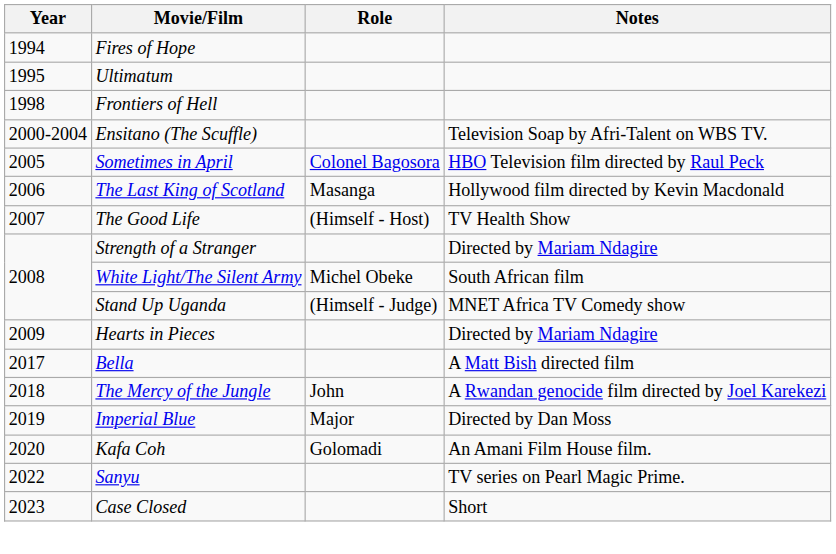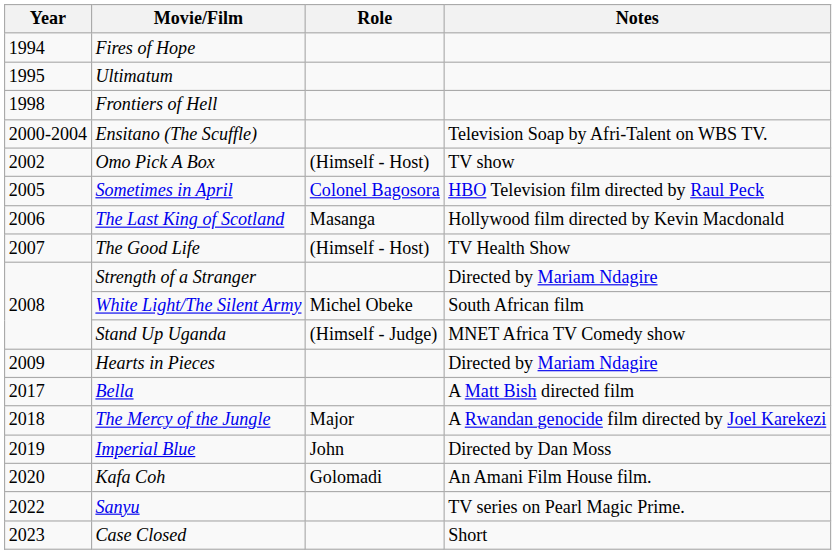+ row: 2002 | Omo Pick A Box | (Himself - Host) | TV show
The Mercy of the Jungle | Role: John -> Major
Imperial Blue | Role: Major -> John
